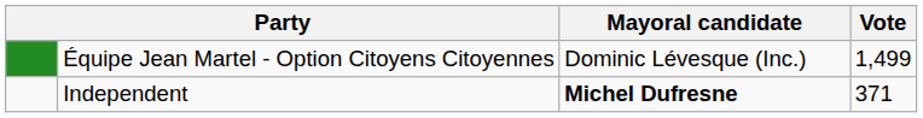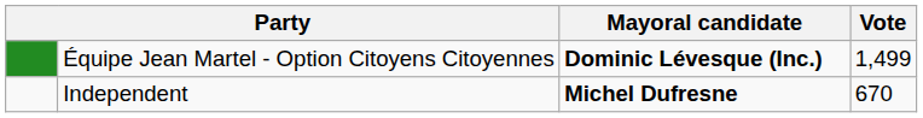Équipe Jean Martel - Option Citoyens Citoyennes | Mayoral candidate: normal -> bold
Independent | Vote: 371 -> 670
